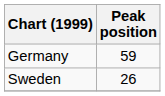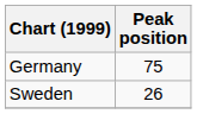Germany | Peak position: 59 -> 75
